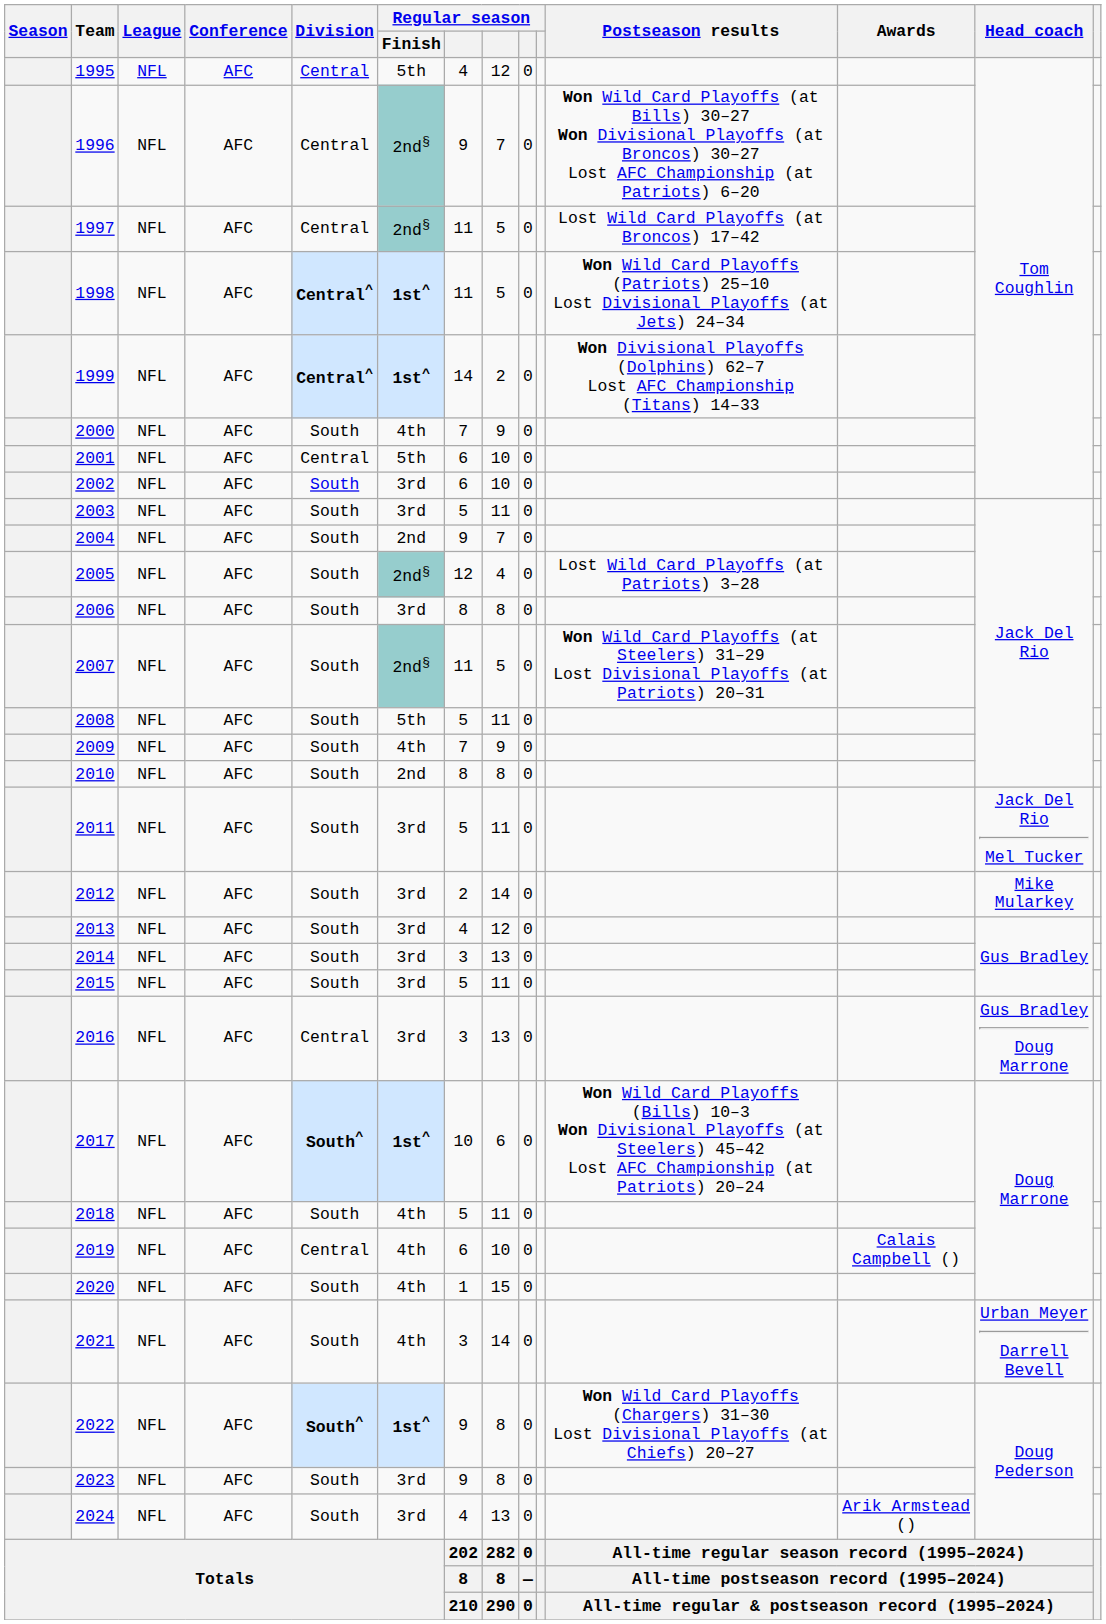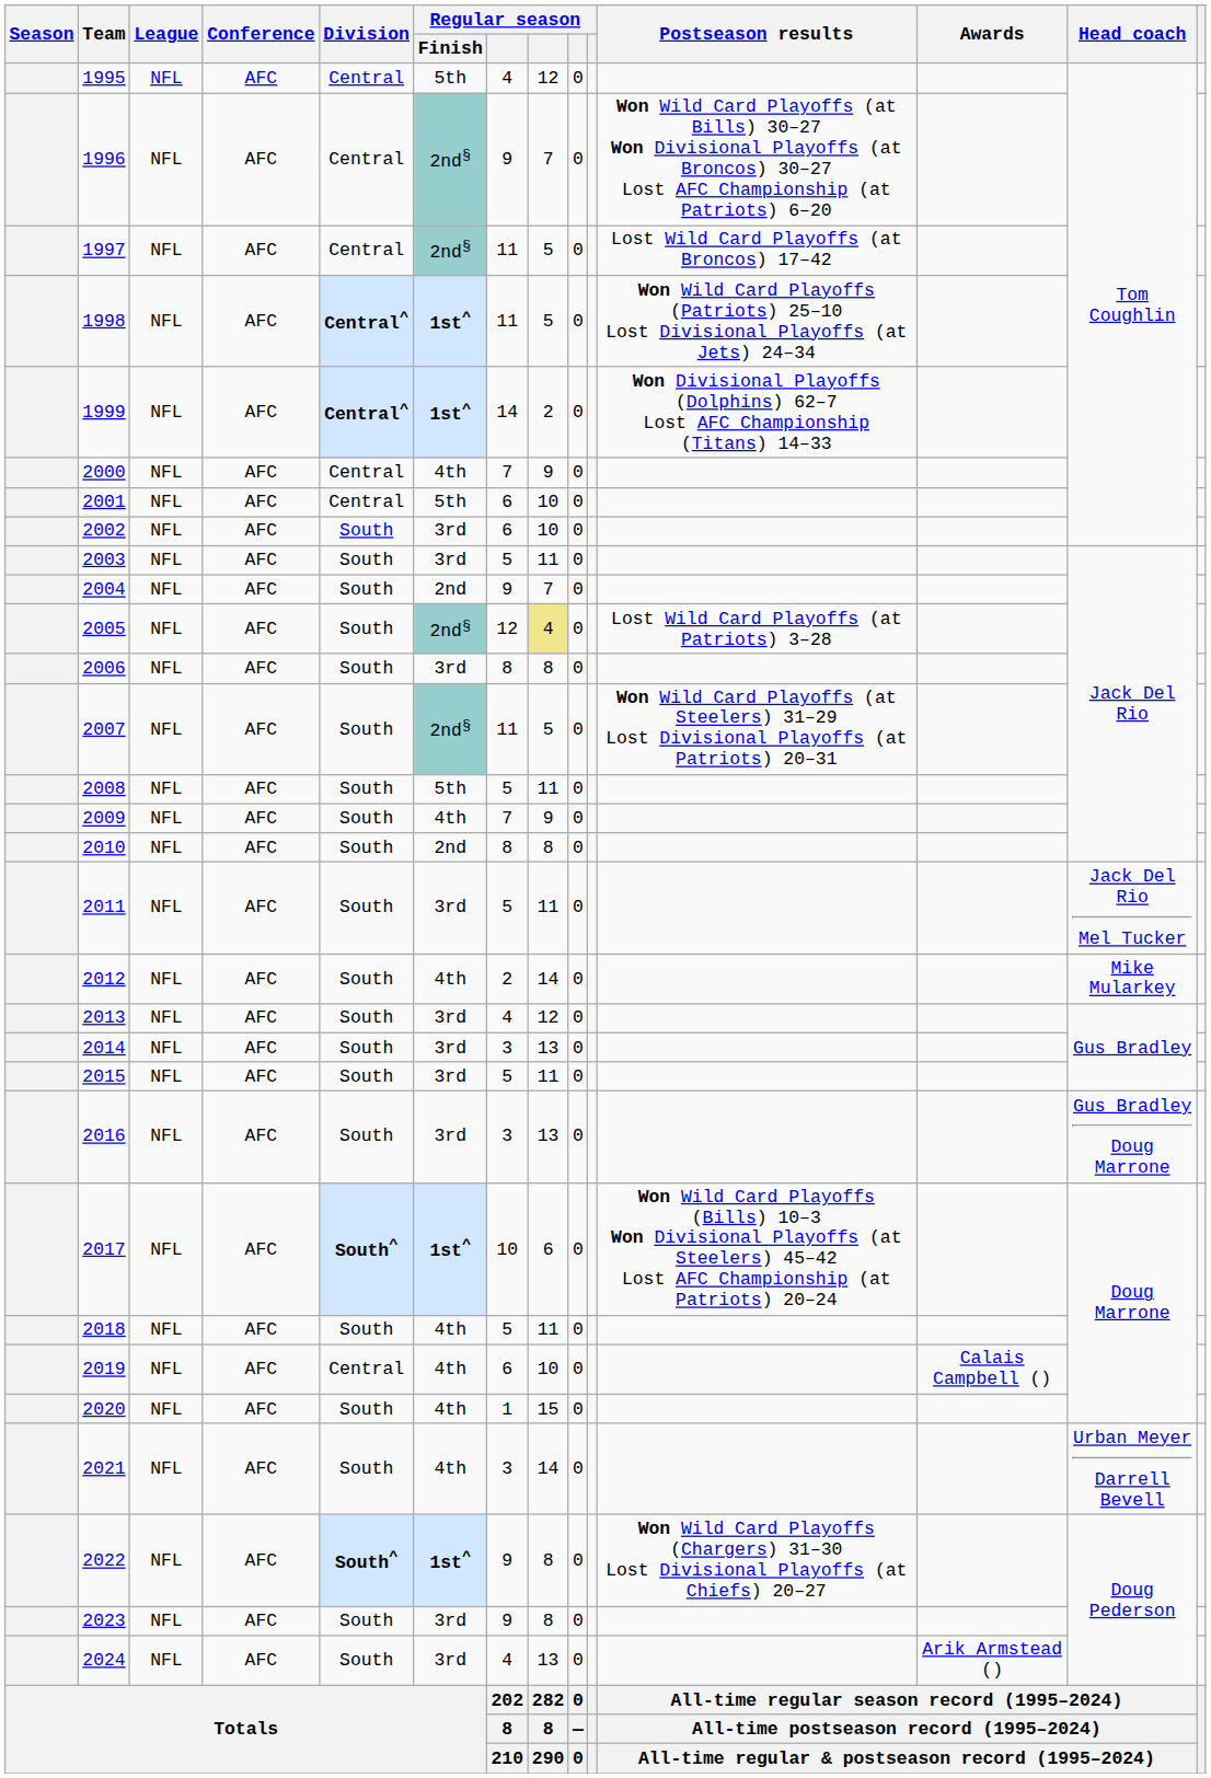2000 | Division: South -> Central
2005 | column 8: no background -> khaki background
2012 | Regular season / Finish: 3rd -> 4th
2016 | Division: Central -> South
